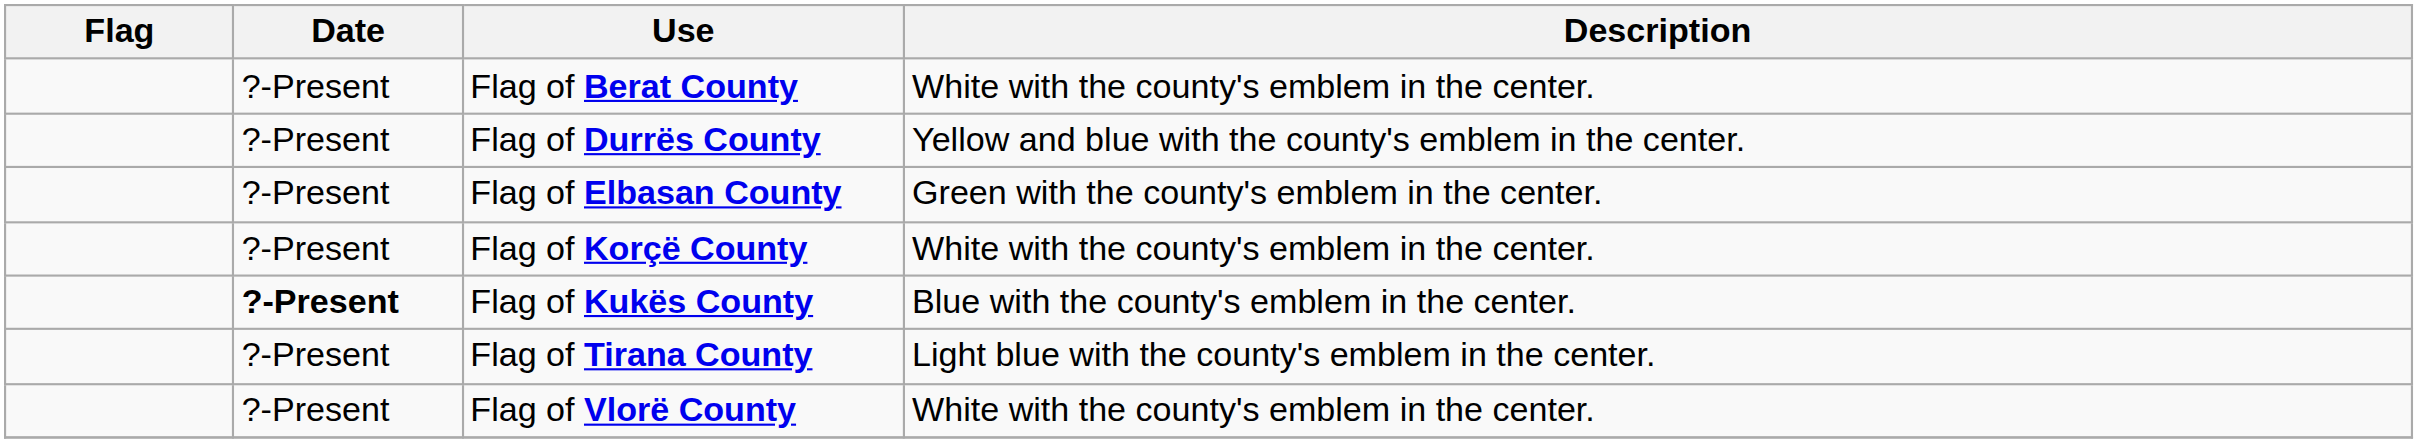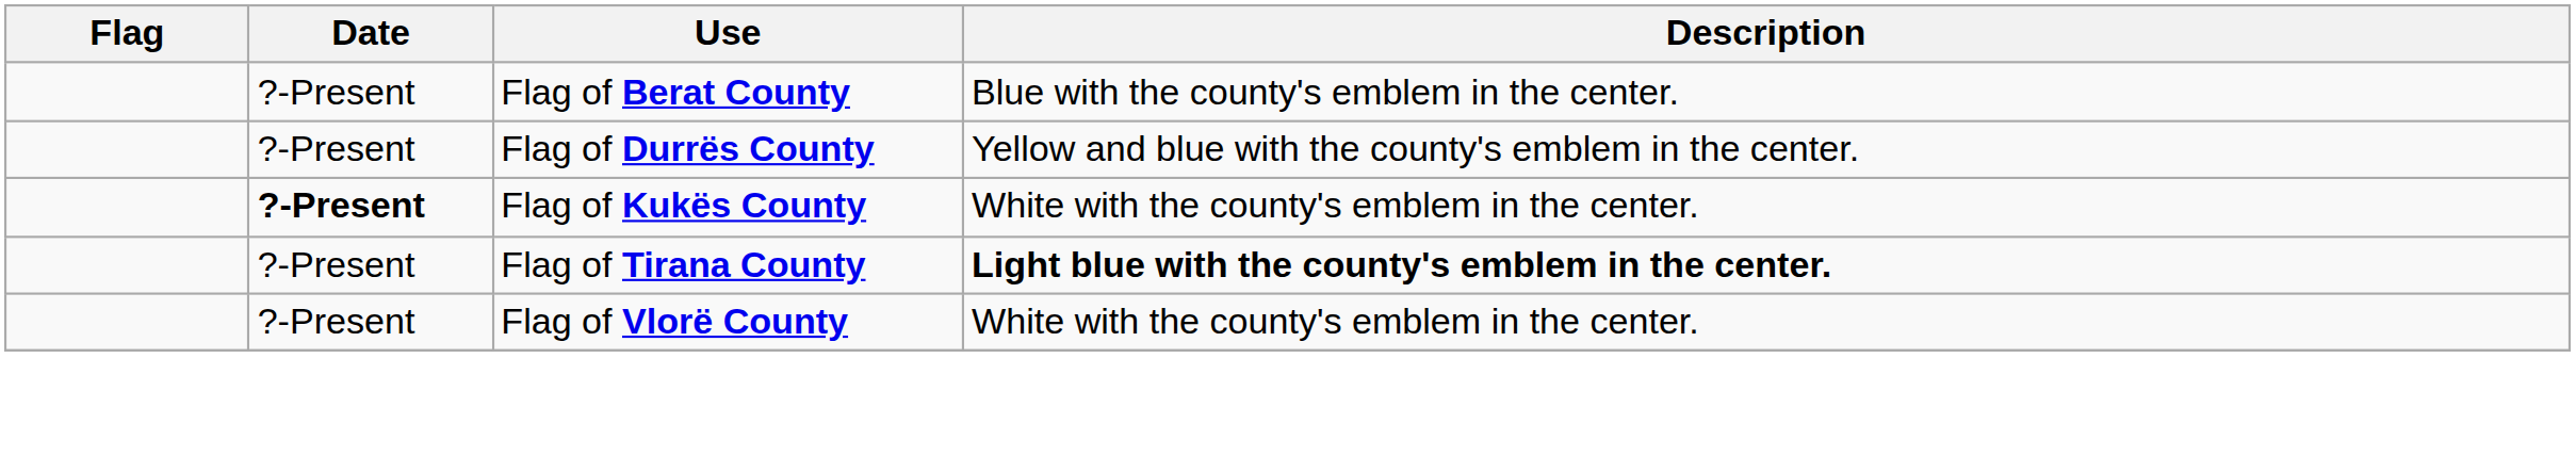Flag of Berat County | Description: White with the county's emblem in the center. -> Blue with the county's emblem in the center.
- row: ?-Present | Flag of Elbasan County | Green with the county's emblem in the center.
- row: ?-Present | Flag of Korçë County | White with the county's emblem in the center.
Flag of Kukës County | Description: Blue with the county's emblem in the center. -> White with the county's emblem in the center.
Flag of Tirana County | Description: normal -> bold
